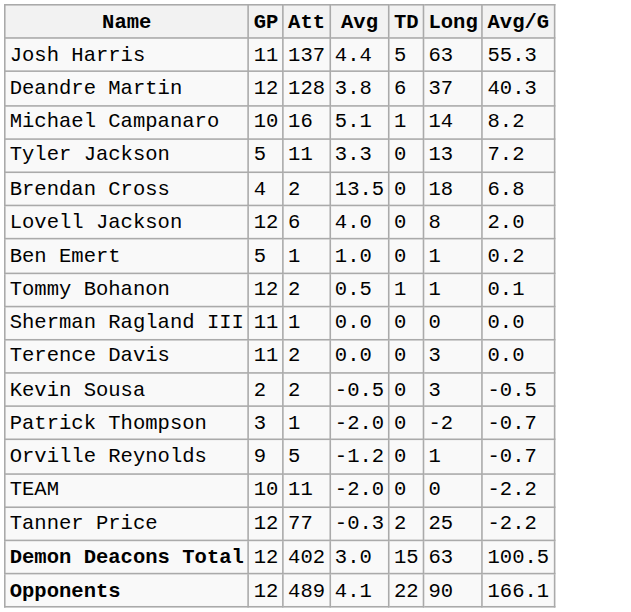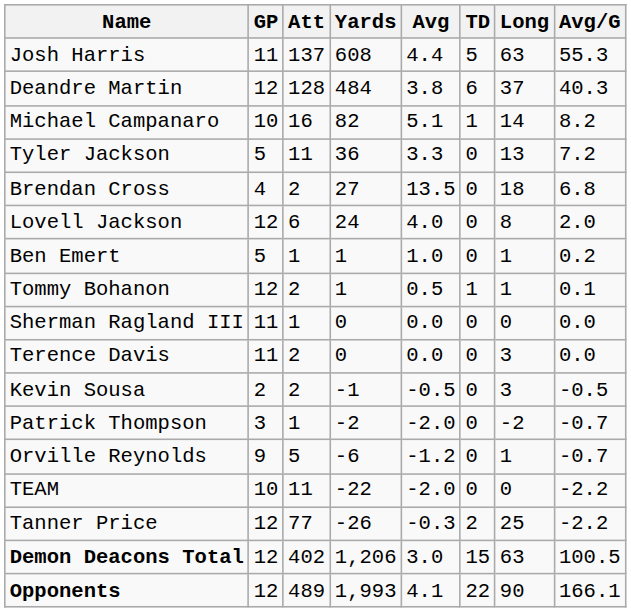+ column: Yards | 608 | 484 | 82 | 36 | 27 | 24 | 1 | 1 | 0 | 0 | -1 | -2 | -6 | -22 | -26 | 1,206 | 1,993
